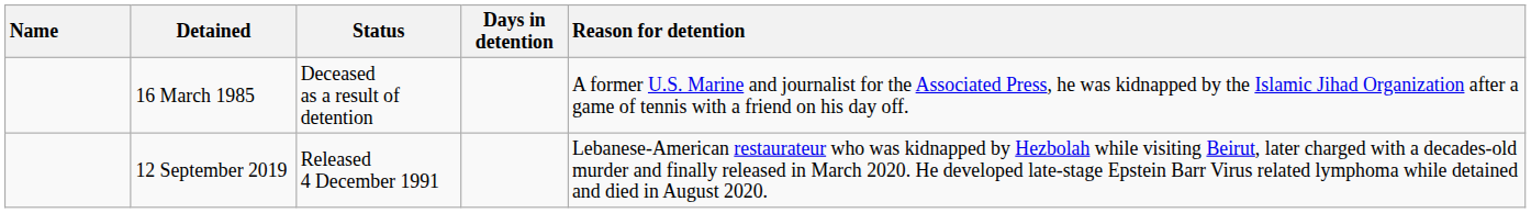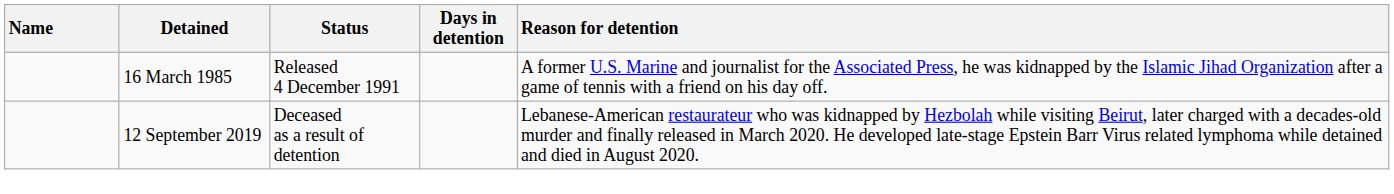16 March 1985 | Status: Deceased as a result of detention -> Released 4 December 1991
12 September 2019 | Status: Released 4 December 1991 -> Deceased as a result of detention
